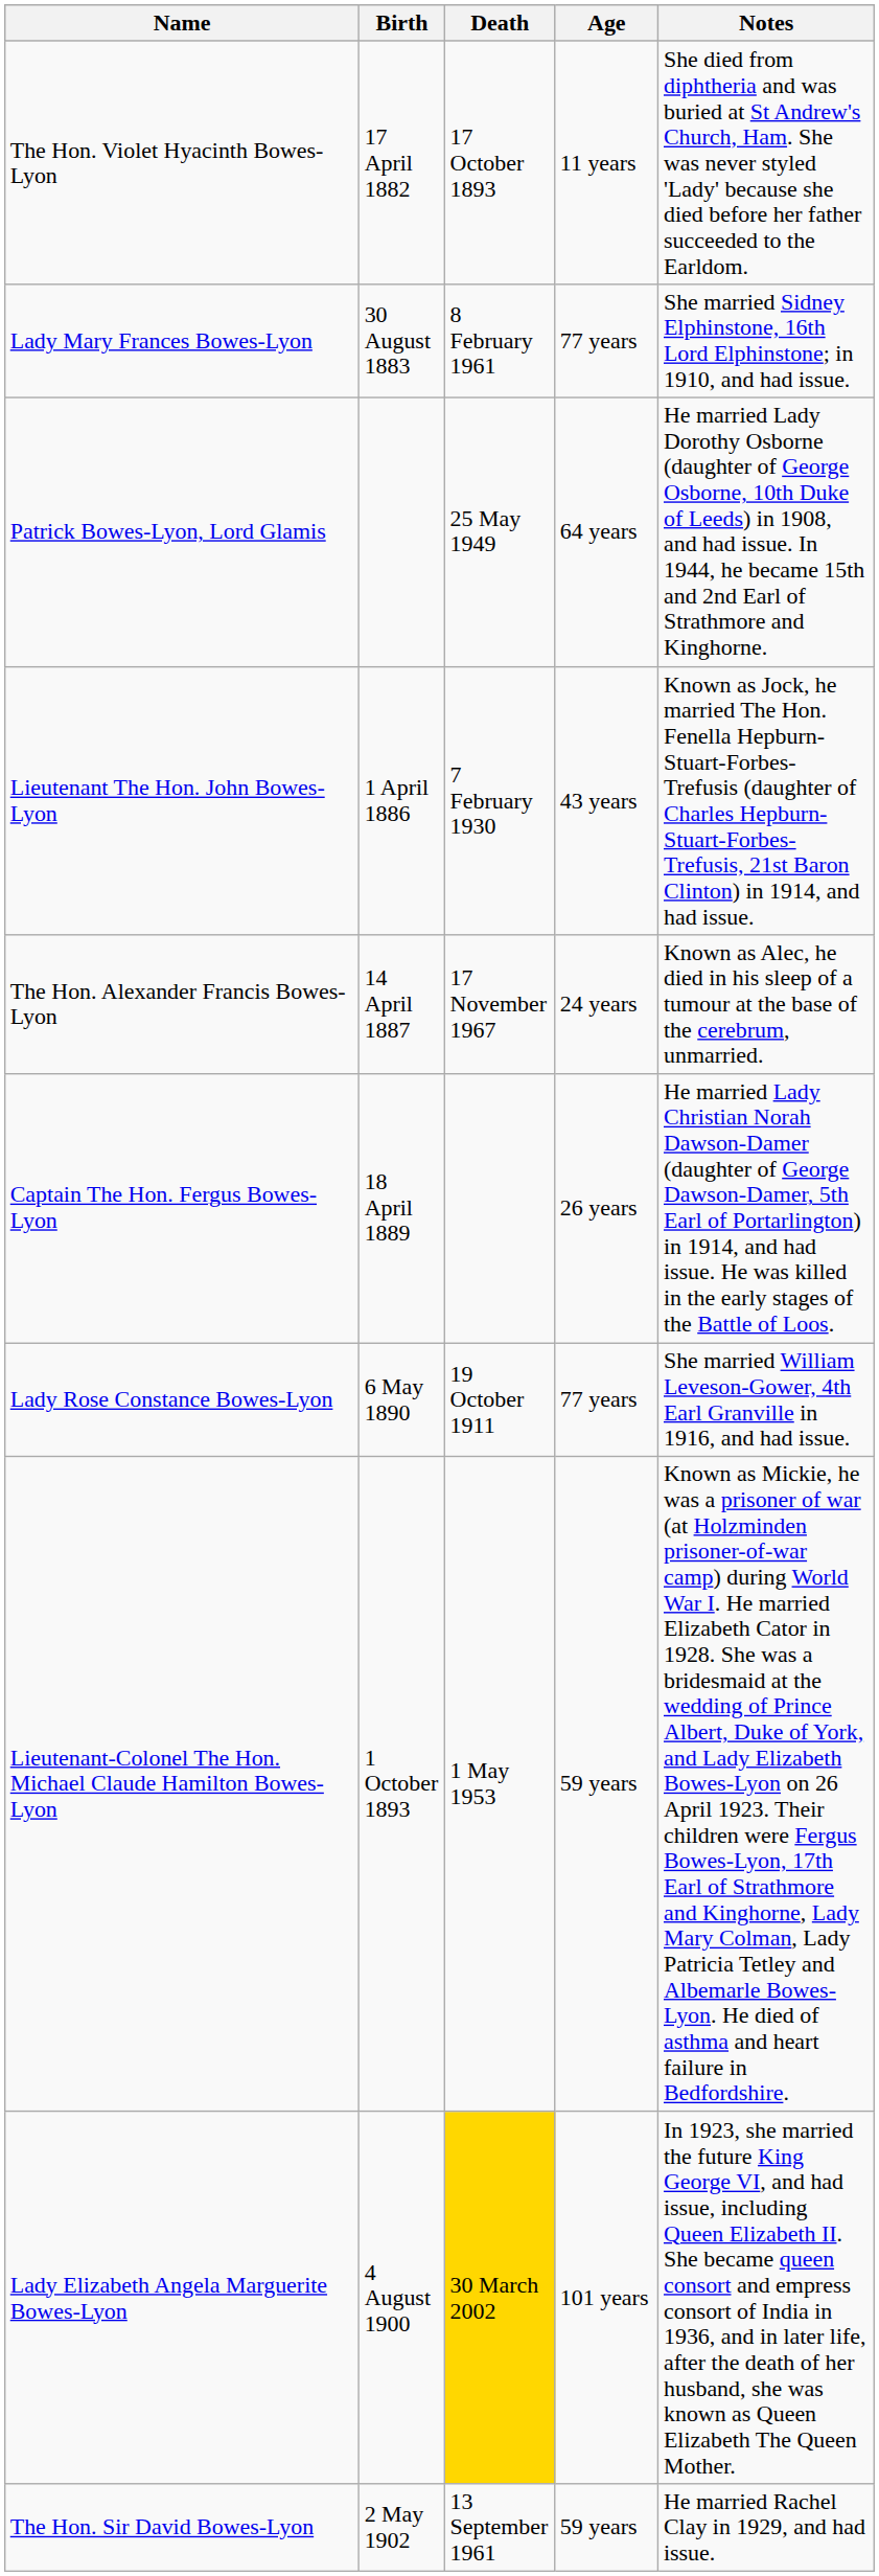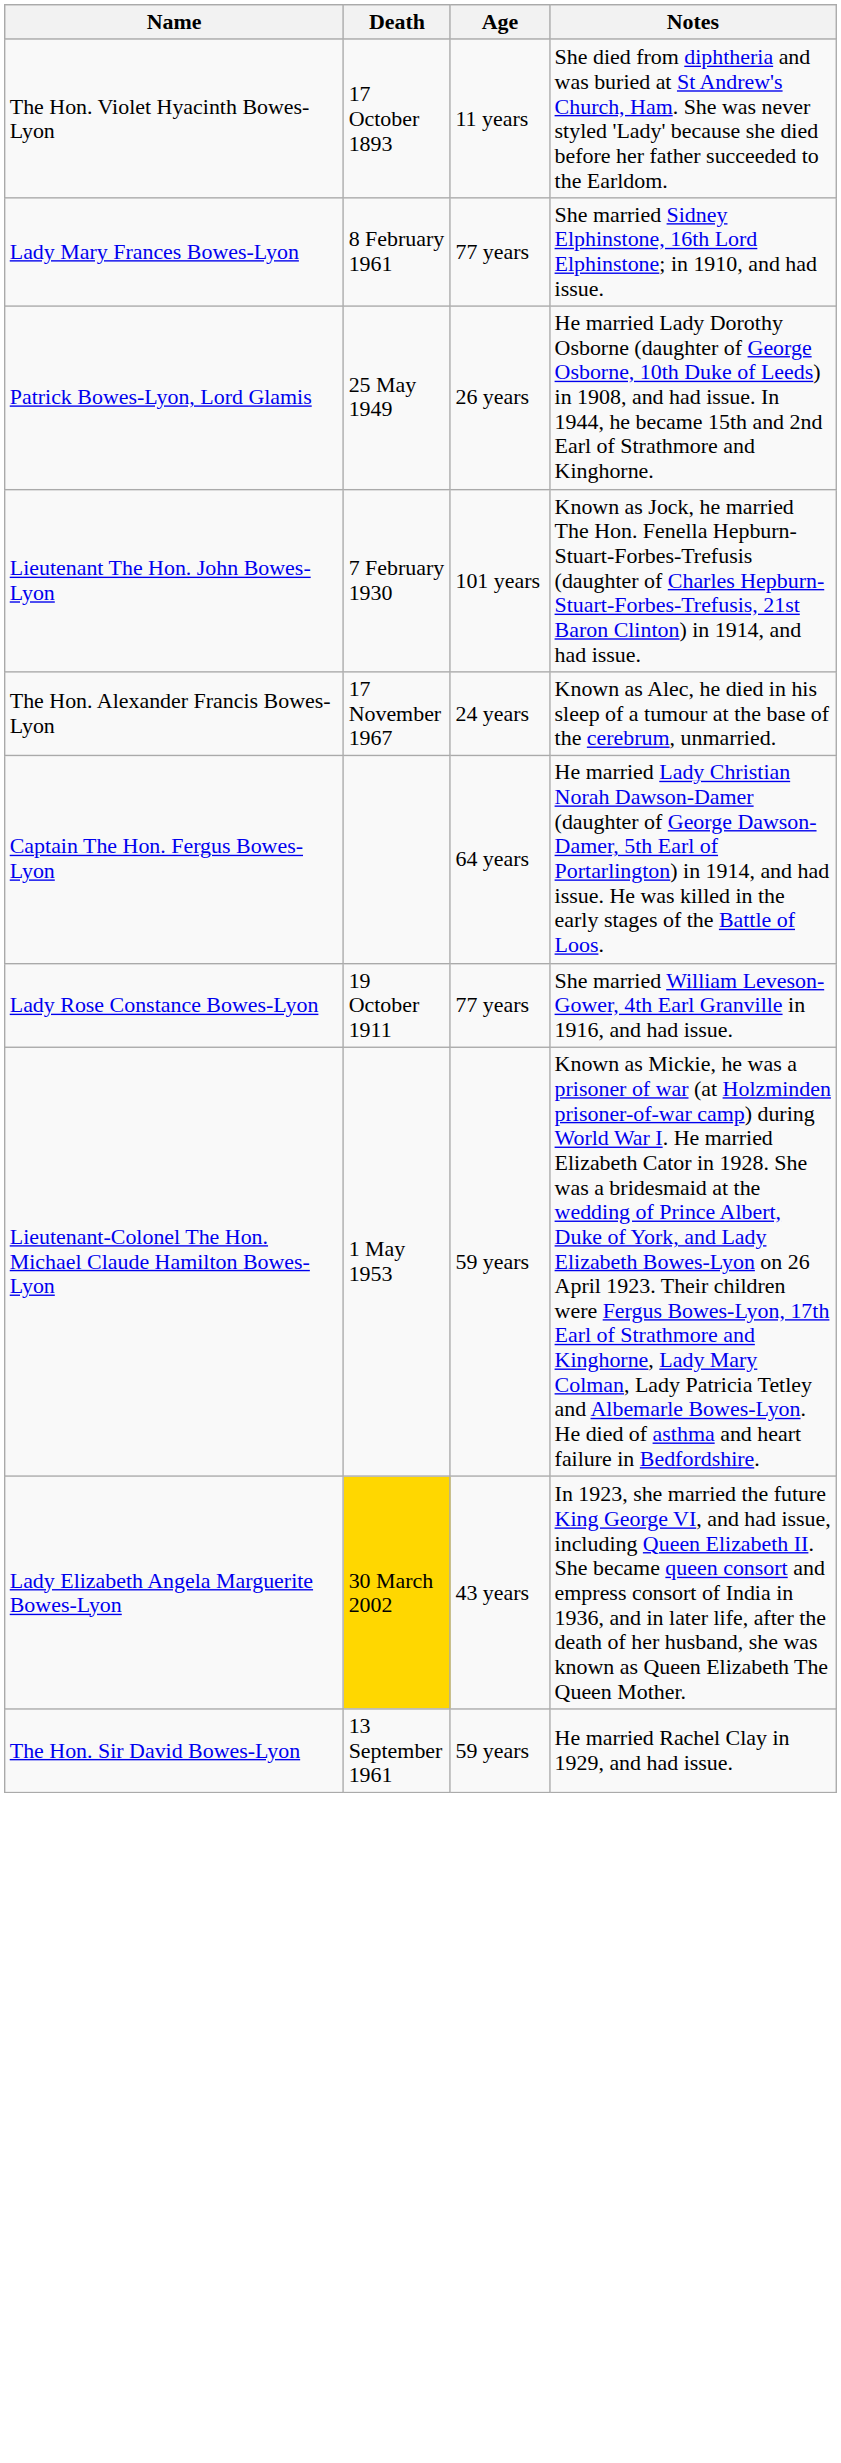- column: Birth | 17 April 1882 | 30 August 1883 | 1 April 1886 | 14 April 1887 | 18 April 1889 | 6 May 1890 | 1 October 1893 | 4 August 1900 | 2 May 1902
Patrick Bowes-Lyon, Lord Glamis | Age: 64 years -> 26 years
Lieutenant The Hon. John Bowes-Lyon | Age: 43 years -> 101 years
Captain The Hon. Fergus Bowes-Lyon | Age: 26 years -> 64 years
Lady Elizabeth Angela Marguerite Bowes-Lyon | Age: 101 years -> 43 years
